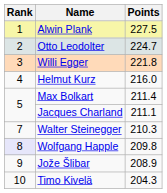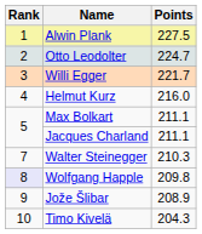Willi Egger | Points: 221.8 -> 221.7
Max Bolkart | Points: 211.4 -> 211.1
